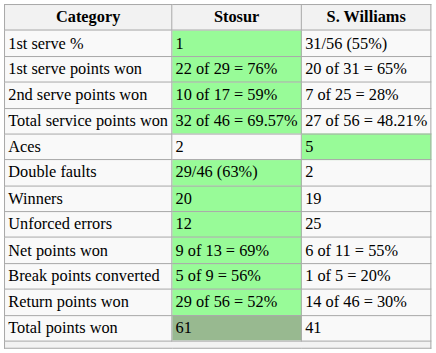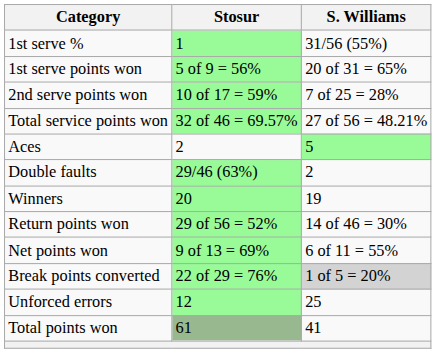1st serve points won | Stosur: 22 of 29 = 76% -> 5 of 9 = 56%
rows swapped: Unforced errors <-> Return points won
Break points converted | Stosur: 5 of 9 = 56% -> 22 of 29 = 76%
Break points converted | S. Williams: no background -> lightgrey background
